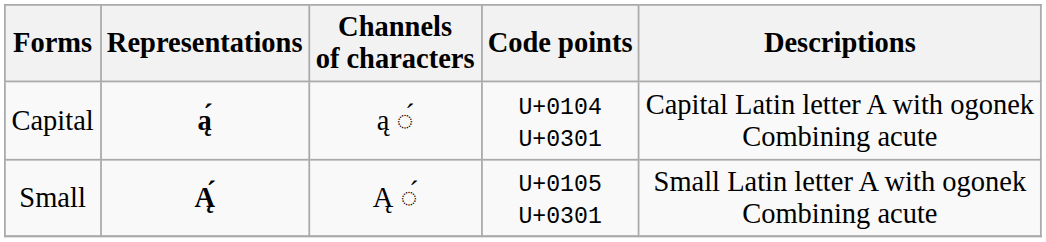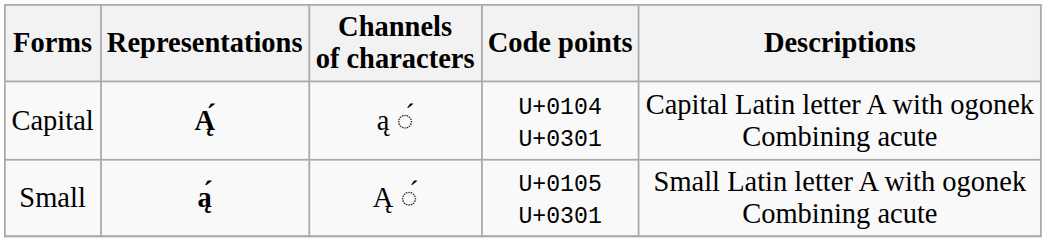Capital | Representations: ą́ -> Ą́
Small | Representations: Ą́ -> ą́
